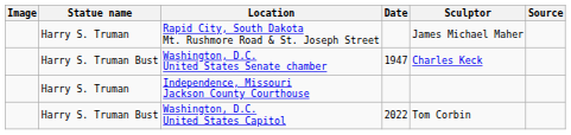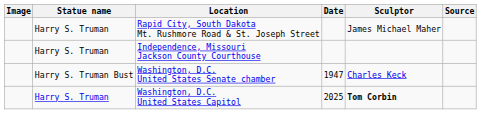rows swapped: Independence, Missouri Jackson County Courthouse <-> Washington, D.C. United States Senate chamber
Washington, D.C. United States Capitol | Statue name: Harry S. Truman Bust -> Harry S. Truman
Washington, D.C. United States Capitol | Date: 2022 -> 2025
Washington, D.C. United States Capitol | Sculptor: normal -> bold
